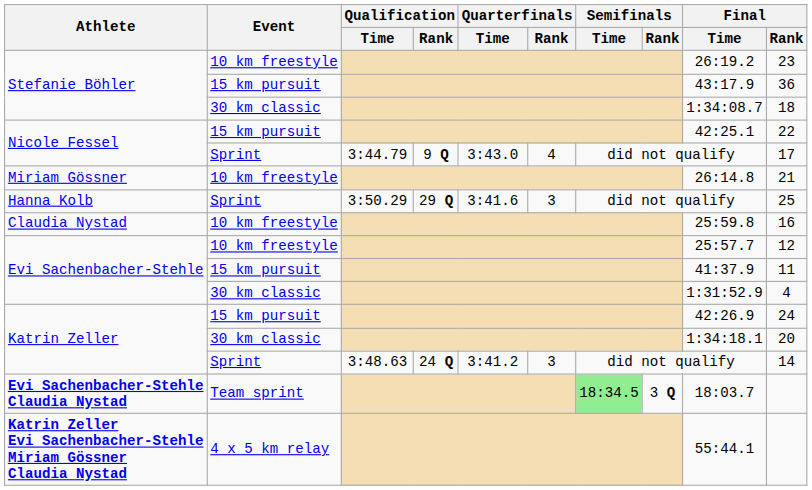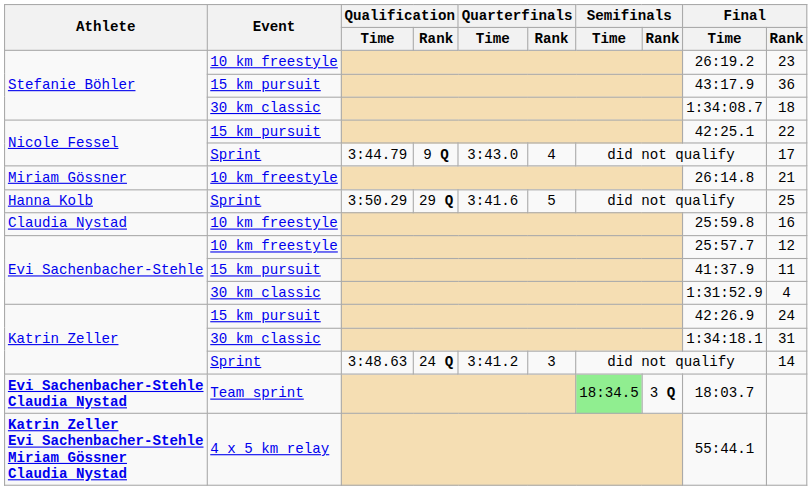Hanna Kolb | Quarterfinals / Rank: 3 -> 5
Katrin Zeller / 30 km classic | Final / Rank: 20 -> 31
